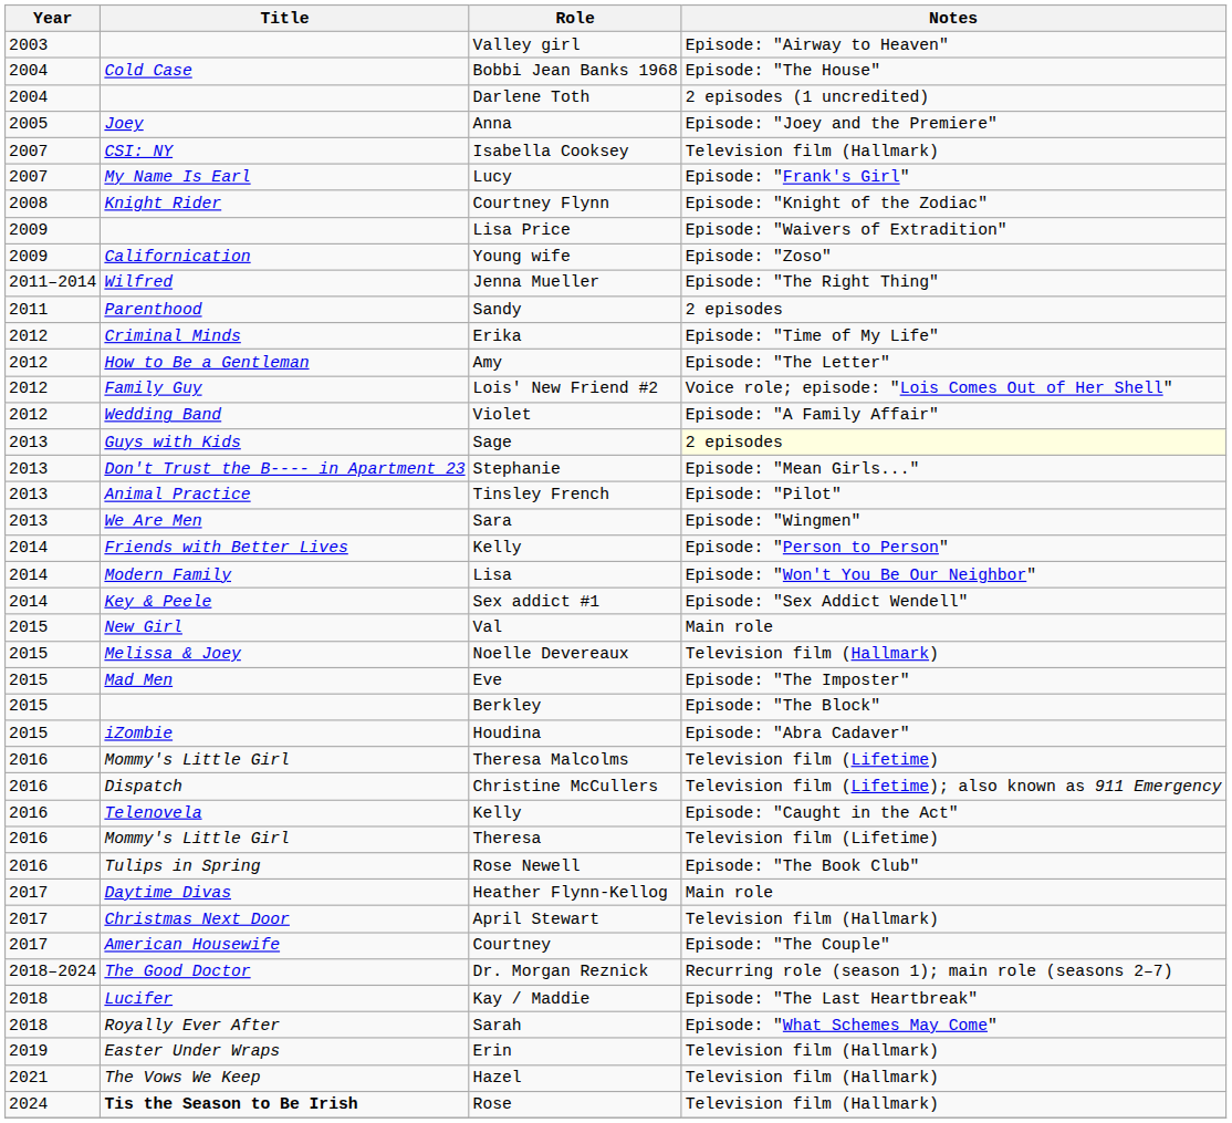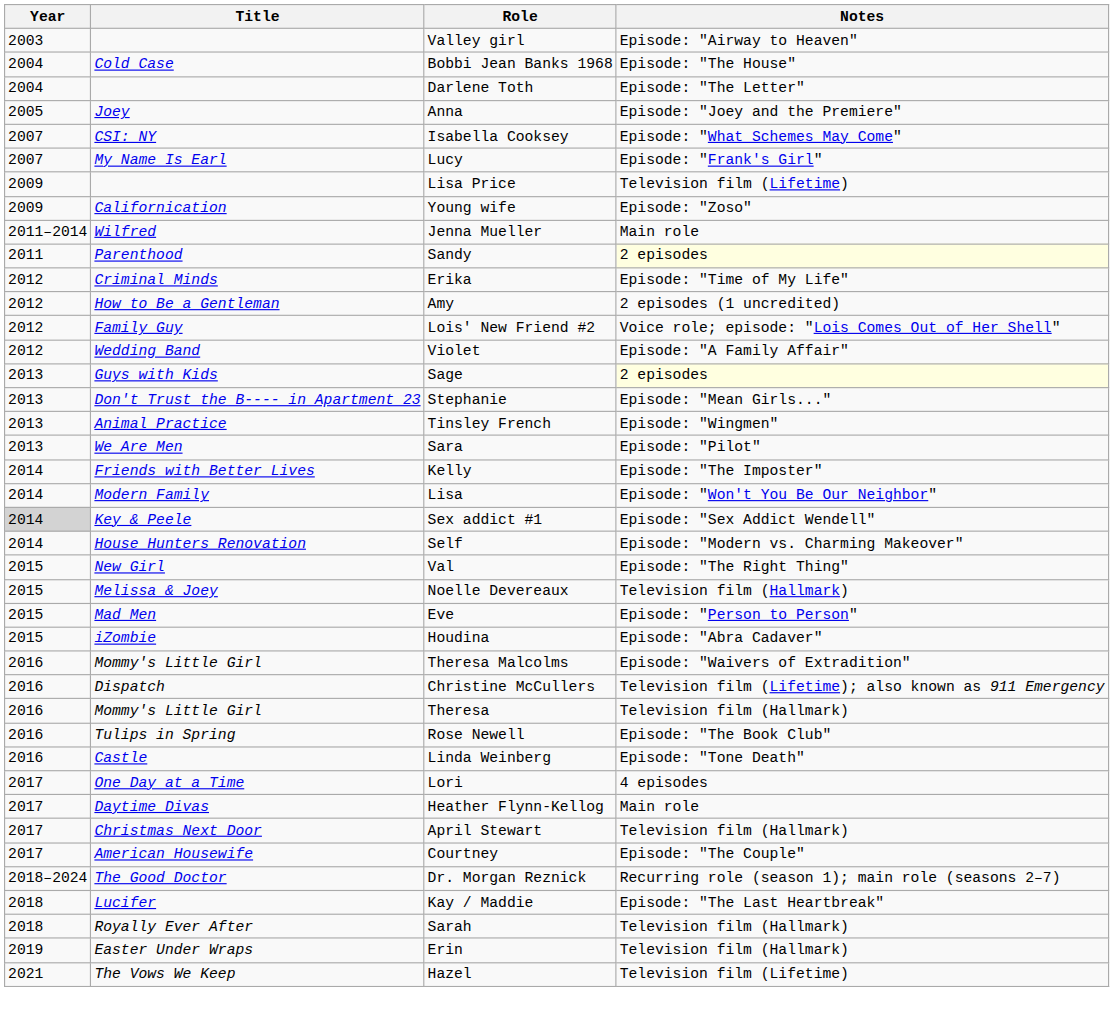Darlene Toth | Notes: 2 episodes (1 uncredited) -> Episode: "The Letter"
Isabella Cooksey | Notes: Television film (Hallmark) -> Episode: "What Schemes May Come"
- row: 2008 | Knight Rider | Courtney Flynn | Episode: "Knight of the Zodiac"
Lisa Price | Notes: Episode: "Waivers of Extradition" -> Television film (Lifetime)
Jenna Mueller | Notes: Episode: "The Right Thing" -> Main role
Sandy | Notes: no background -> lightyellow background
Amy | Notes: Episode: "The Letter" -> 2 episodes (1 uncredited)
Tinsley French | Notes: Episode: "Pilot" -> Episode: "Wingmen"
Sara | Notes: Episode: "Wingmen" -> Episode: "Pilot"
Friends with Better Lives / Kelly | Notes: Episode: "Person to Person" -> Episode: "The Imposter"
Sex addict #1 | Year: no background -> lightgrey background
+ row: 2014 | House Hunters Renovation | Self | Episode: "Modern vs. Charming Makeover"
Val | Notes: Main role -> Episode: "The Right Thing"
Eve | Notes: Episode: "The Imposter" -> Episode: "Person to Person"
- row: 2015 | Berkley | Episode: "The Block"
Theresa Malcolms | Notes: Television film (Lifetime) -> Episode: "Waivers of Extradition"
- row: 2016 | Telenovela | Kelly | Episode: "Caught in the Act"
Theresa | Notes: Television film (Lifetime) -> Television film (Hallmark)
+ row: 2016 | Castle | Linda Weinberg | Episode: "Tone Death"
+ row: 2017 | One Day at a Time | Lori | 4 episodes
Sarah | Notes: Episode: "What Schemes May Come" -> Television film (Hallmark)
Hazel | Notes: Television film (Hallmark) -> Television film (Lifetime)
- row: 2024 | Tis the Season to Be Irish | Rose | Television film (Hallmark)
